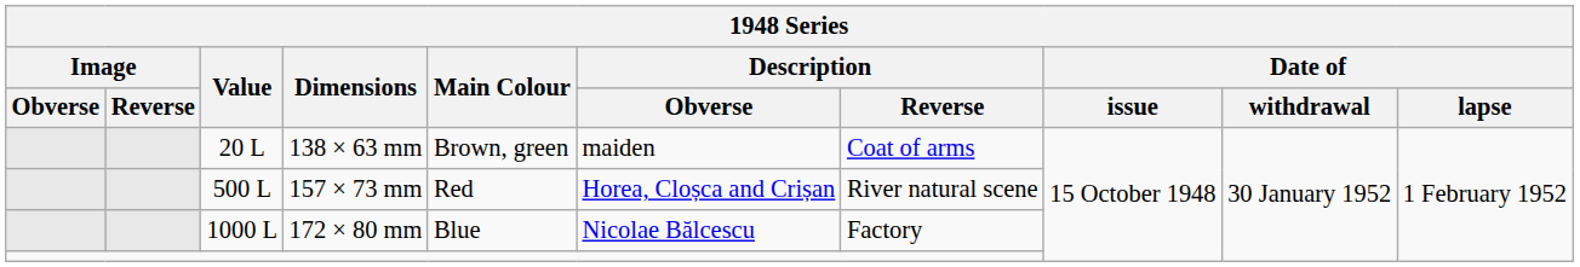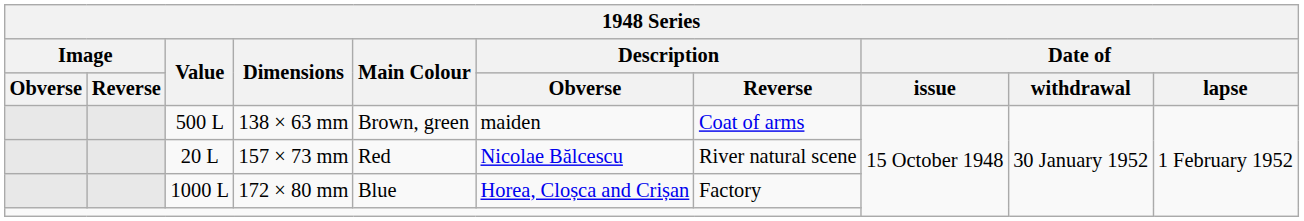138 × 63 mm | Value: 20 L -> 500 L
157 × 73 mm | Value: 500 L -> 20 L
157 × 73 mm | Description / Obverse: Horea, Cloșca and Crișan -> Nicolae Bălcescu
172 × 80 mm | Description / Obverse: Nicolae Bălcescu -> Horea, Cloșca and Crișan
